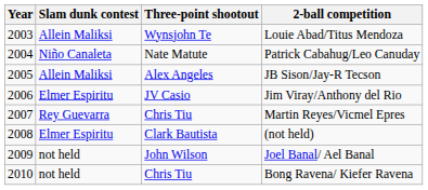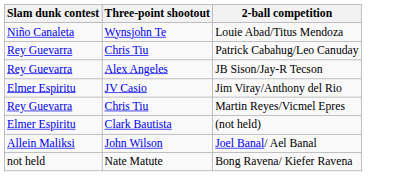- column: Year | 2003 | 2004 | 2005 | 2006 | 2007 | 2008 | 2009 | 2010
Louie Abad/Titus Mendoza | Slam dunk contest: Allein Maliksi -> Niño Canaleta
Patrick Cabahug/Leo Canuday | Slam dunk contest: Niño Canaleta -> Rey Guevarra
Patrick Cabahug/Leo Canuday | Three-point shootout: Nate Matute -> Chris Tiu
JB Sison/Jay-R Tecson | Slam dunk contest: Allein Maliksi -> Rey Guevarra
Joel Banal/ Ael Banal | Slam dunk contest: not held -> Allein Maliksi
Bong Ravena/ Kiefer Ravena | Three-point shootout: Chris Tiu -> Nate Matute
